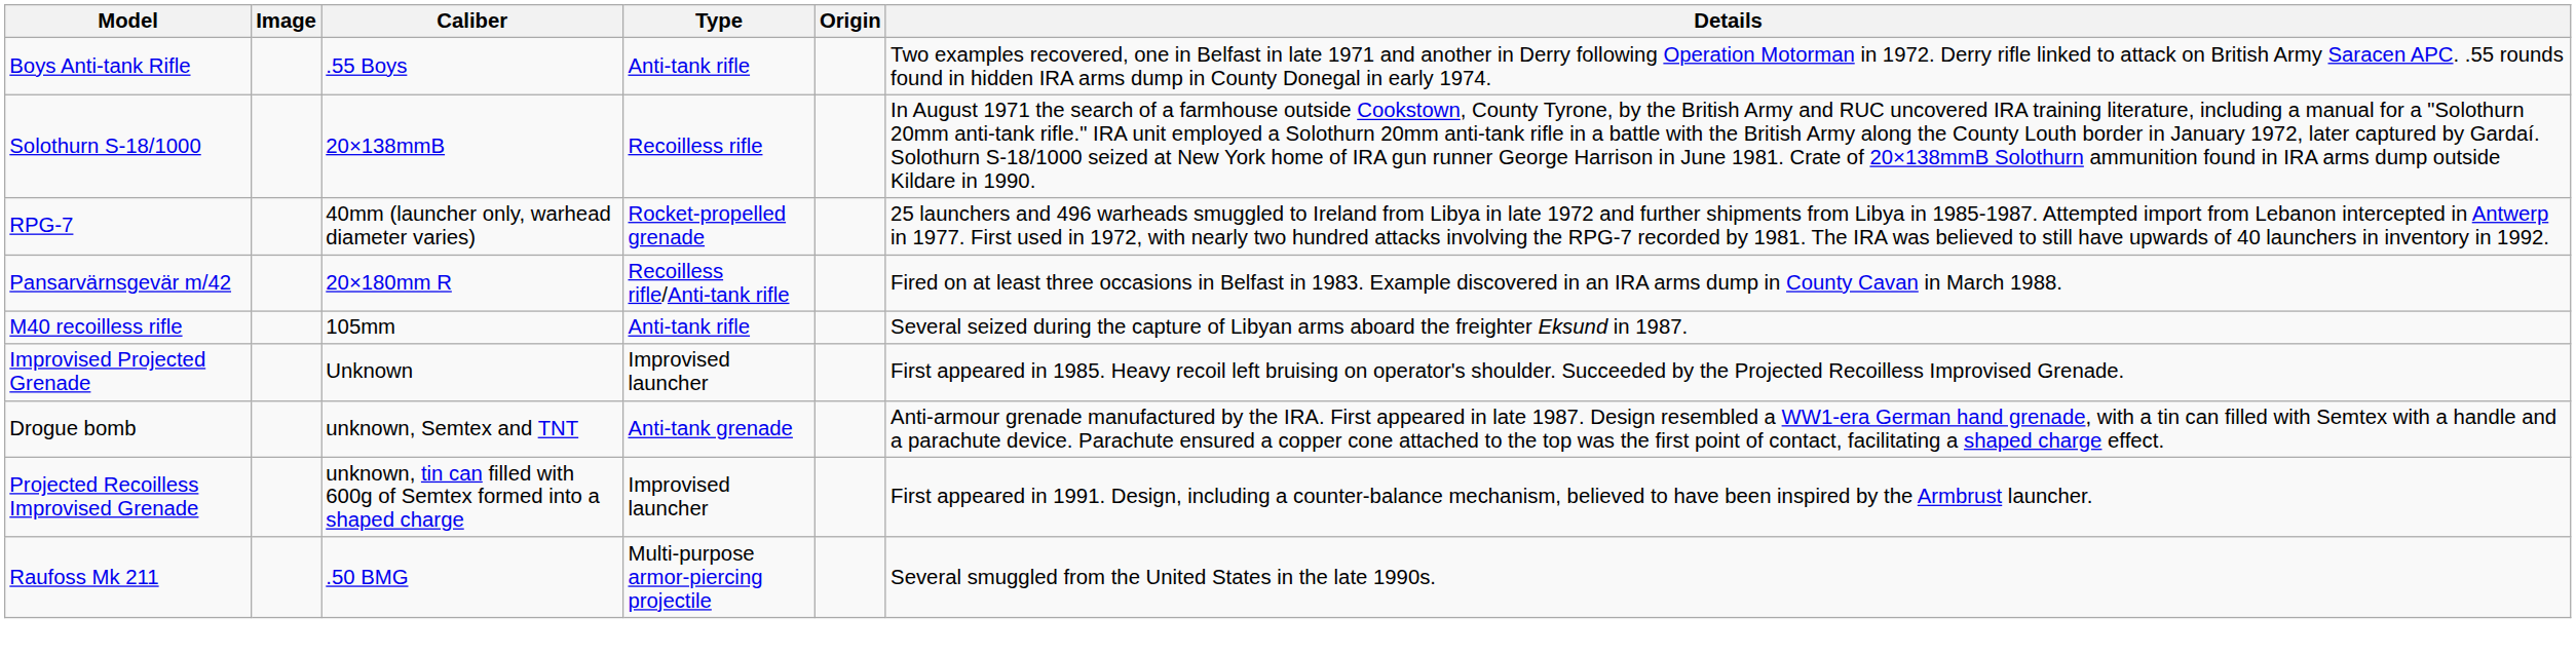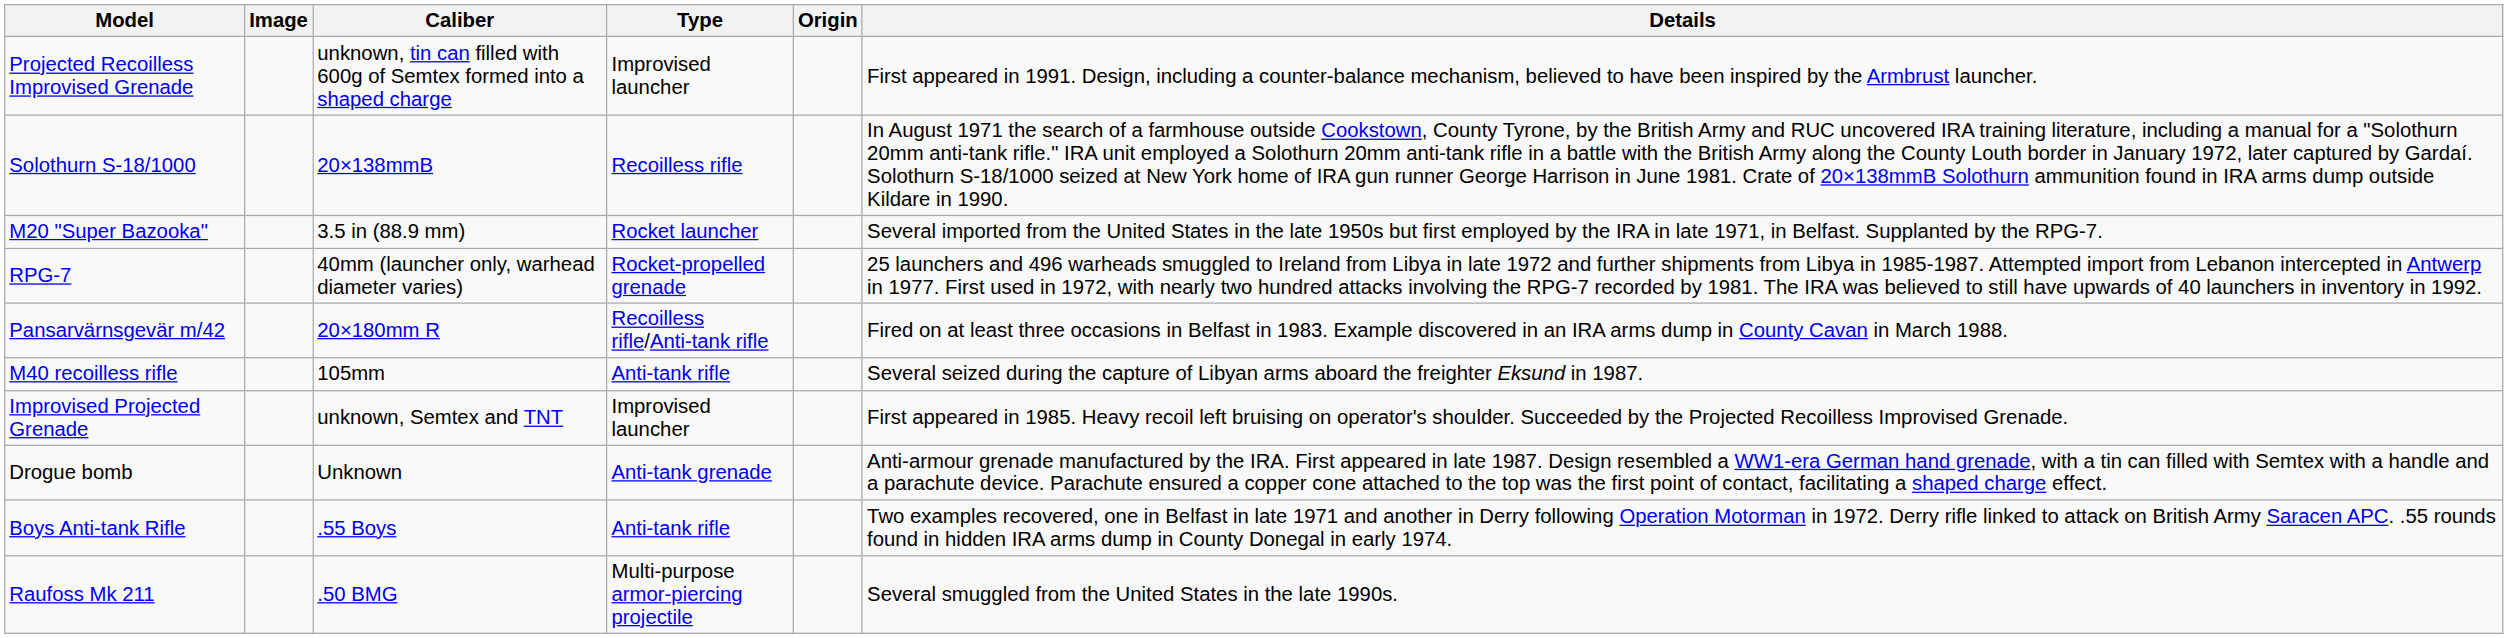rows swapped: Boys Anti-tank Rifle <-> Projected Recoilless Improvised Grenade
+ row: M20 "Super Bazooka" | 3.5 in (88.9 mm) | Rocket launcher | Several imported from the United States in the late 1950s but first employed by the IRA in late 1971, in Belfast. Supplanted by the RPG-7.
Improvised Projected Grenade | Caliber: Unknown -> unknown, Semtex and TNT
Drogue bomb | Caliber: unknown, Semtex and TNT -> Unknown
